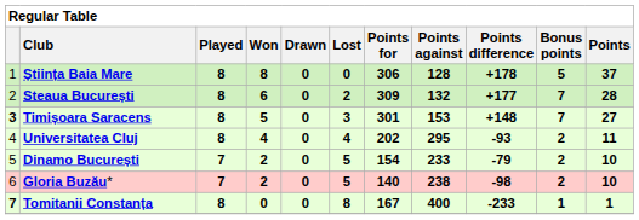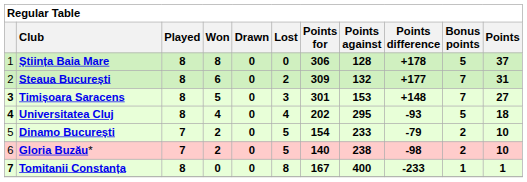Steaua București | Points: 28 -> 31
Universitatea Cluj | column 1: normal -> bold
Universitatea Cluj | Bonus points: 2 -> 5
Universitatea Cluj | Points: 11 -> 18
